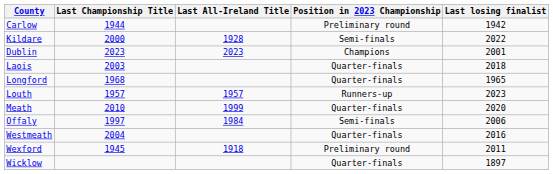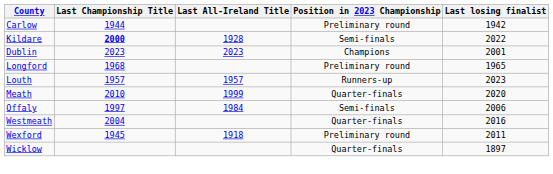Kildare | Last Championship Title: normal -> bold
- row: Laois | 2003 | Quarter-finals | 2018
Longford | Position in 2023 Championship: Quarter-finals -> Preliminary round
